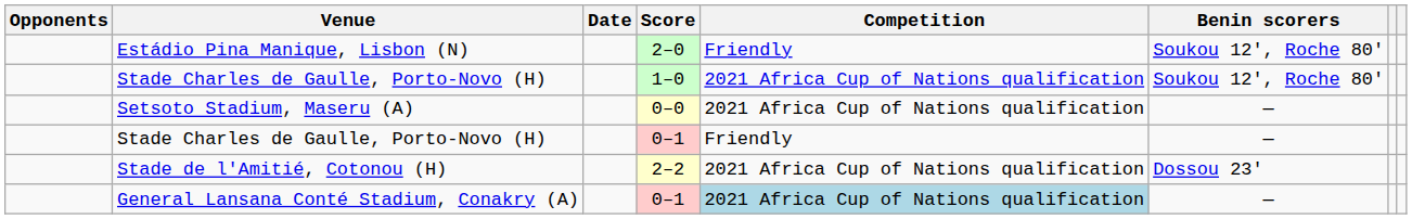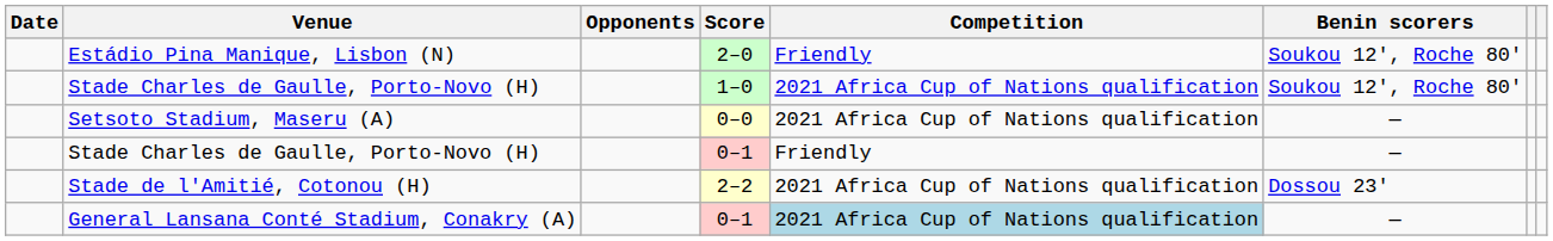columns swapped: Date <-> Opponents
